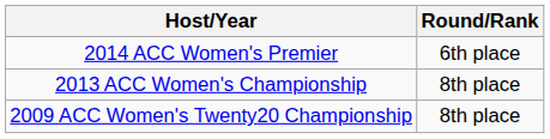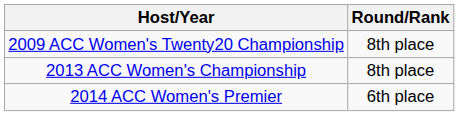rows swapped: 2009 ACC Women's Twenty20 Championship <-> 2014 ACC Women's Premier
